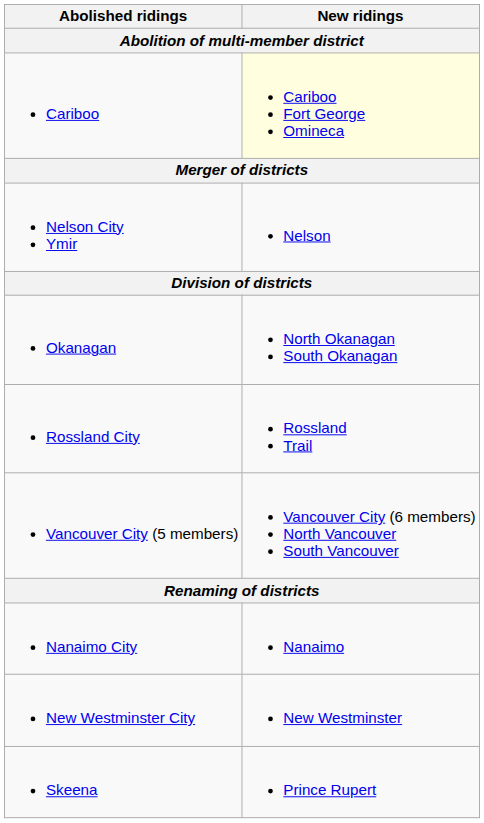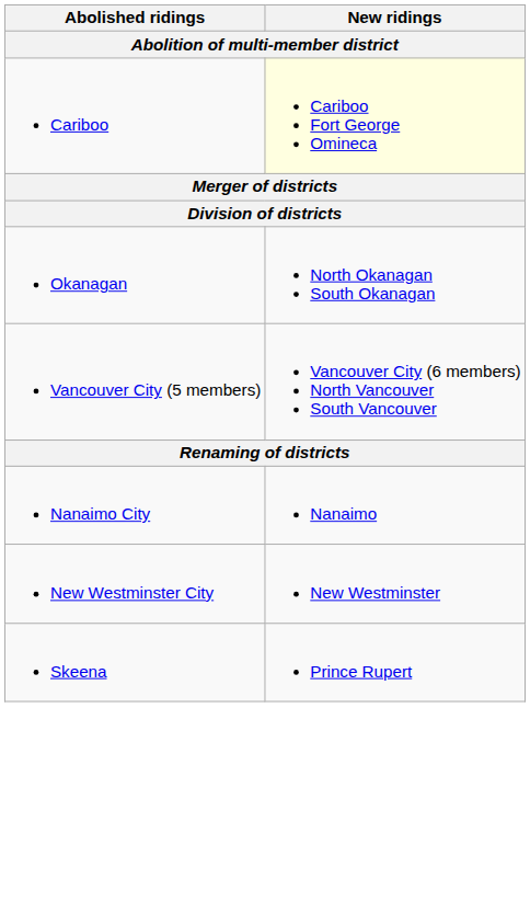- row: Nelson City Ymir | Nelson
- row: Rossland City | Rossland Trail
